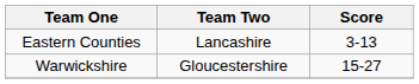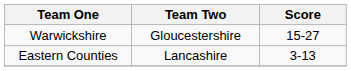rows swapped: Eastern Counties <-> Warwickshire
